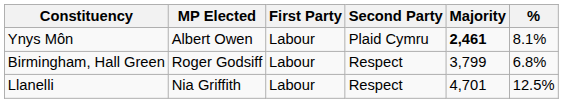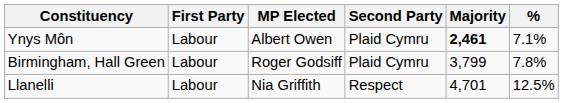columns swapped: MP Elected <-> First Party
Ynys Môn | %: 8.1% -> 7.1%
Birmingham, Hall Green | Second Party: Respect -> Plaid Cymru
Birmingham, Hall Green | %: 6.8% -> 7.8%
